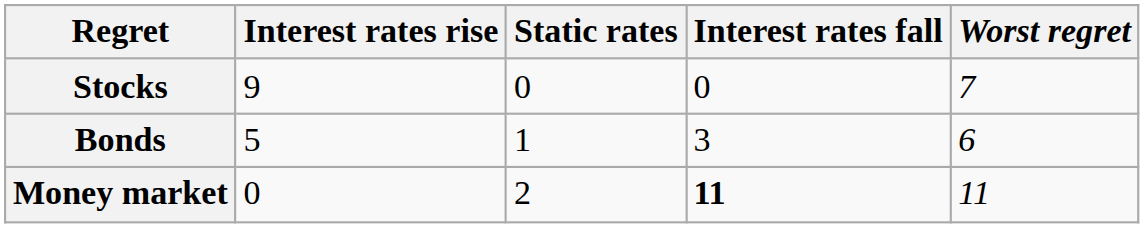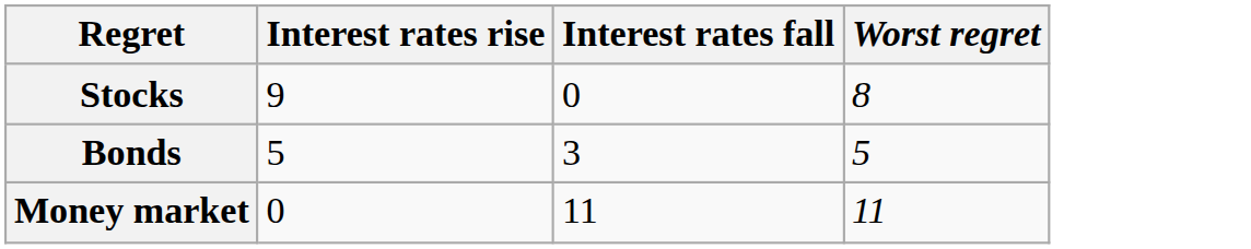- column: Static rates | 0 | 1 | 2
Stocks | Worst regret: 7 -> 8
Bonds | Worst regret: 6 -> 5
Money market | Interest rates fall: bold -> normal
